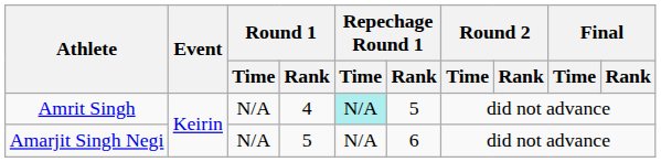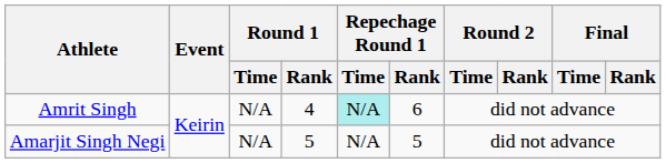Amrit Singh | Repechage Round 1 / Rank: 5 -> 6
Amarjit Singh Negi | Repechage Round 1 / Rank: 6 -> 5
